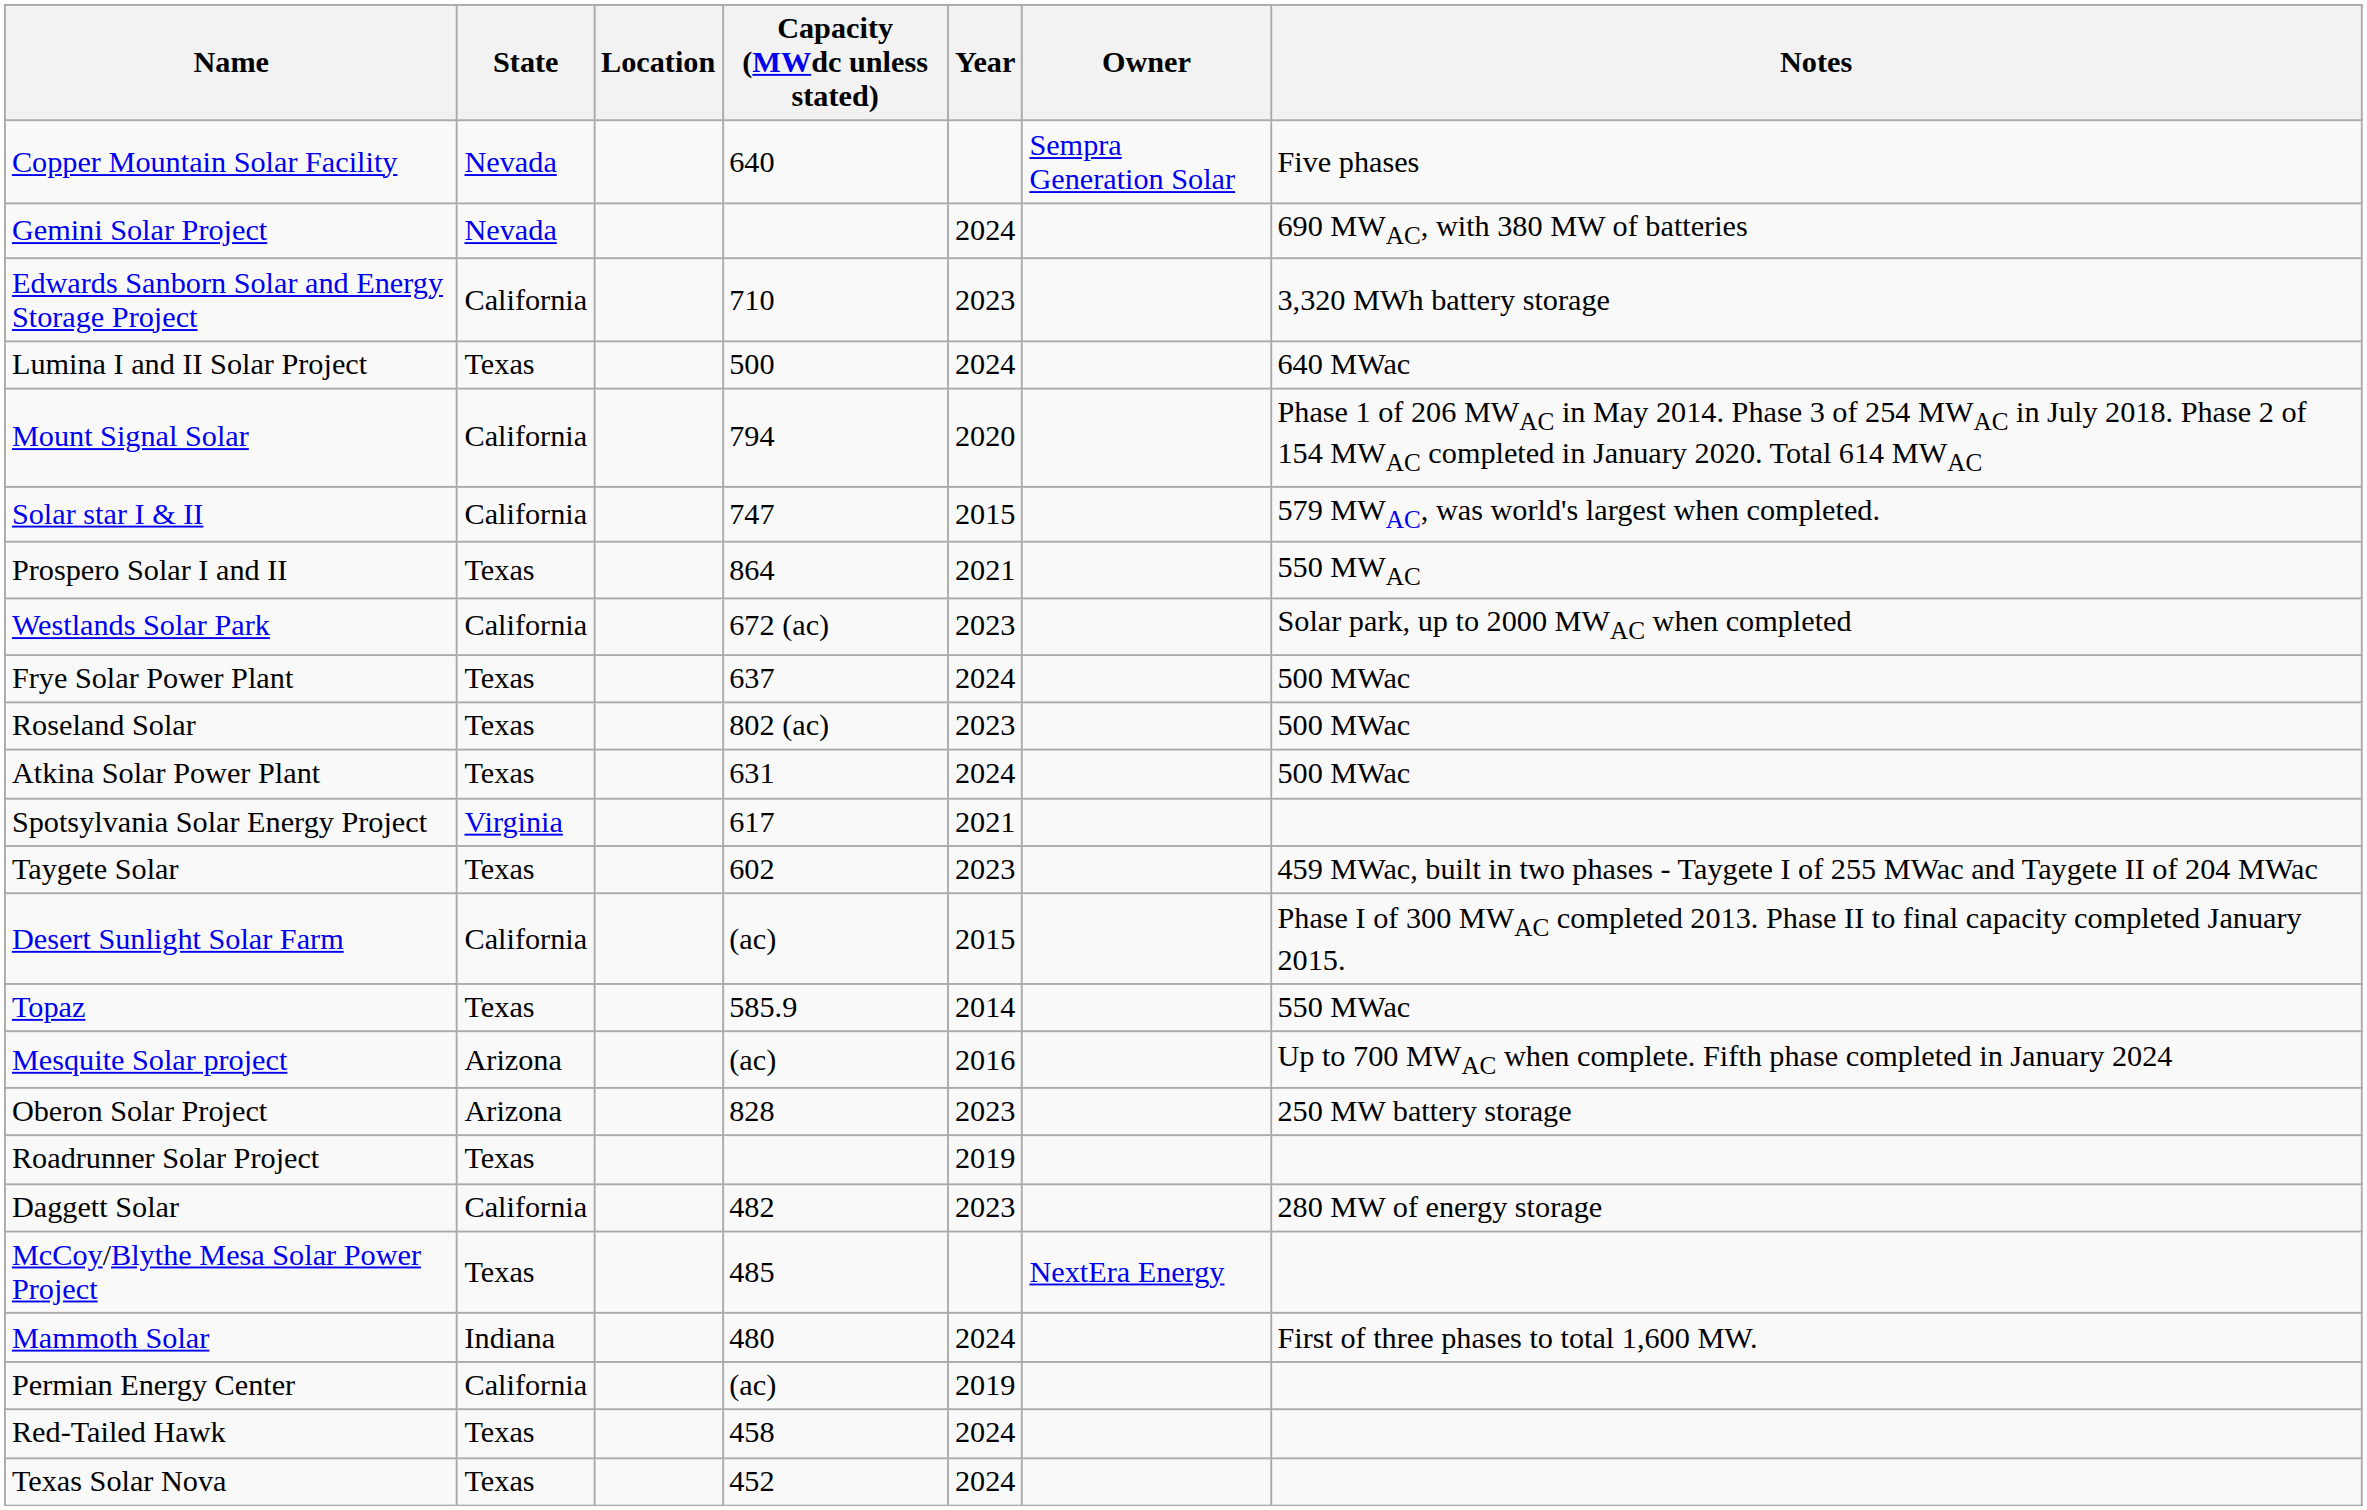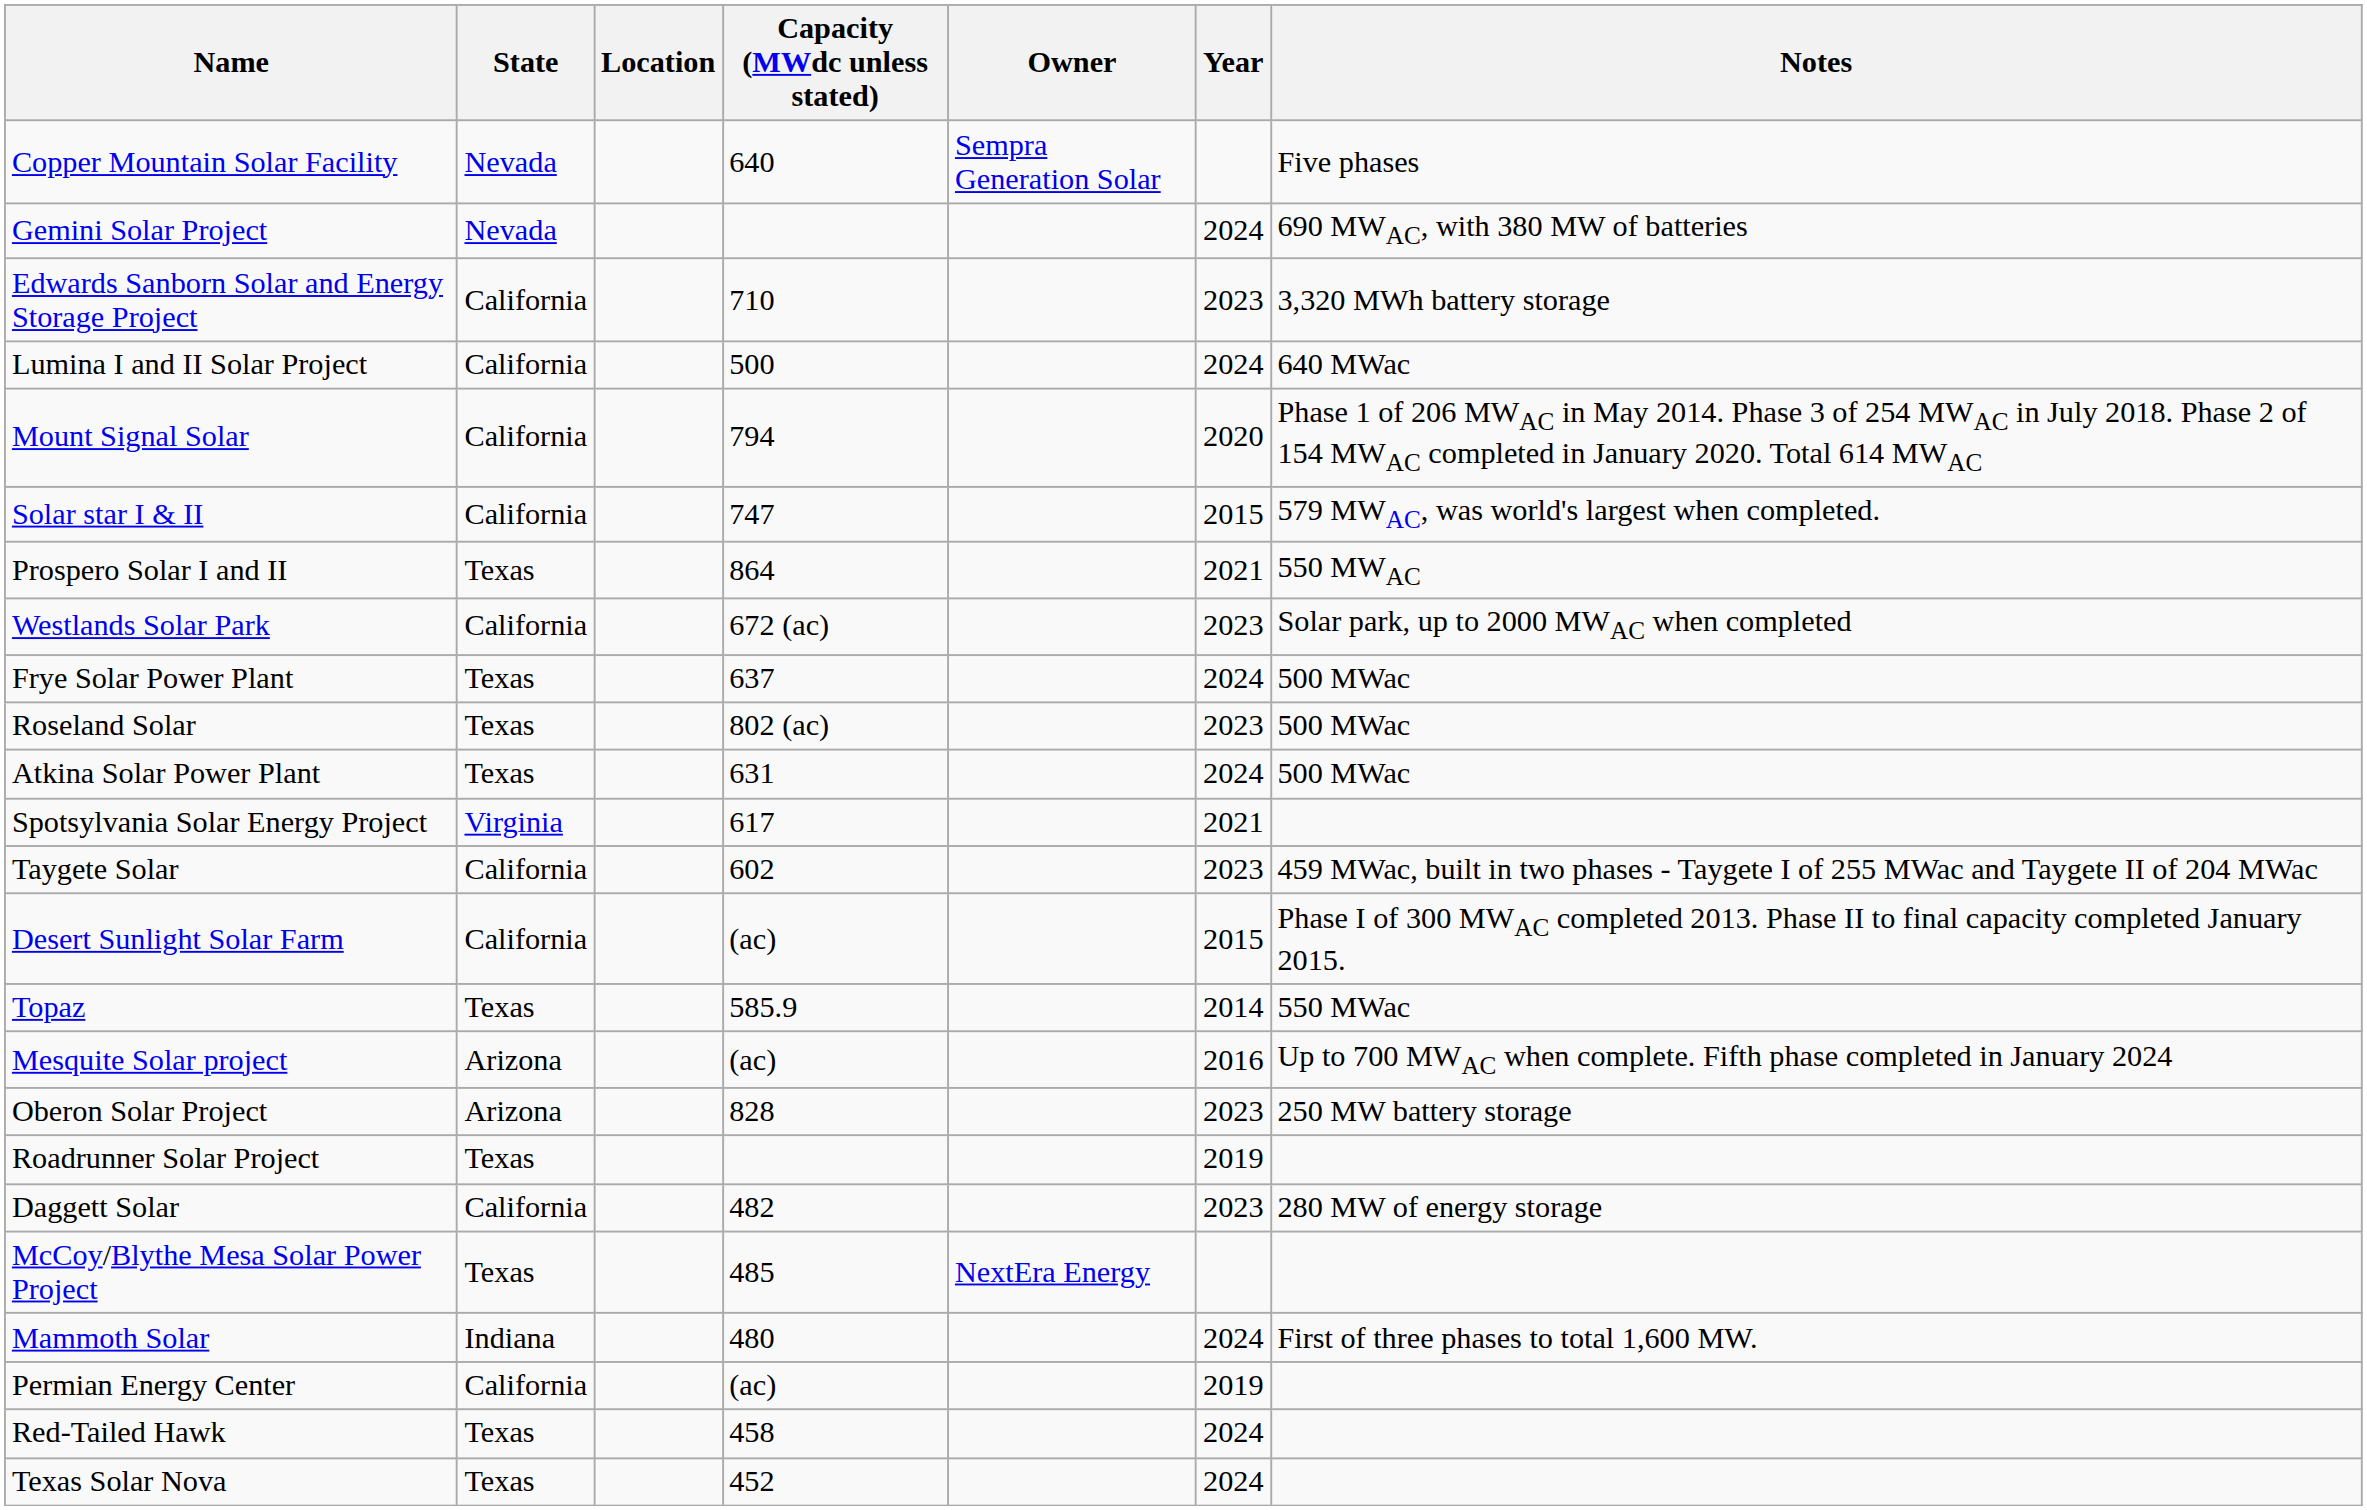columns swapped: Owner <-> Year
Lumina I and II Solar Project | State: Texas -> California
Taygete Solar | State: Texas -> California
